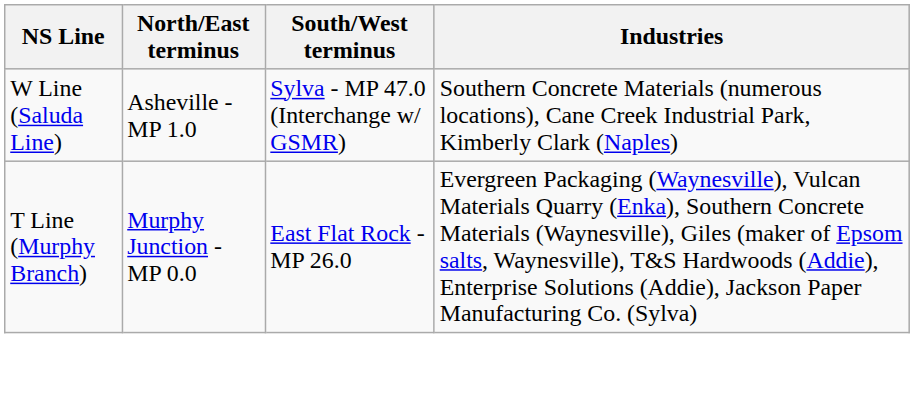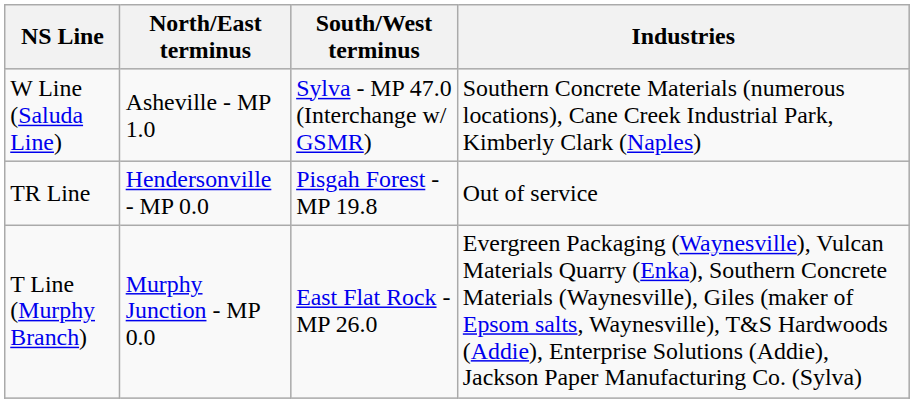+ row: TR Line | Hendersonville - MP 0.0 | Pisgah Forest - MP 19.8 | Out of service
